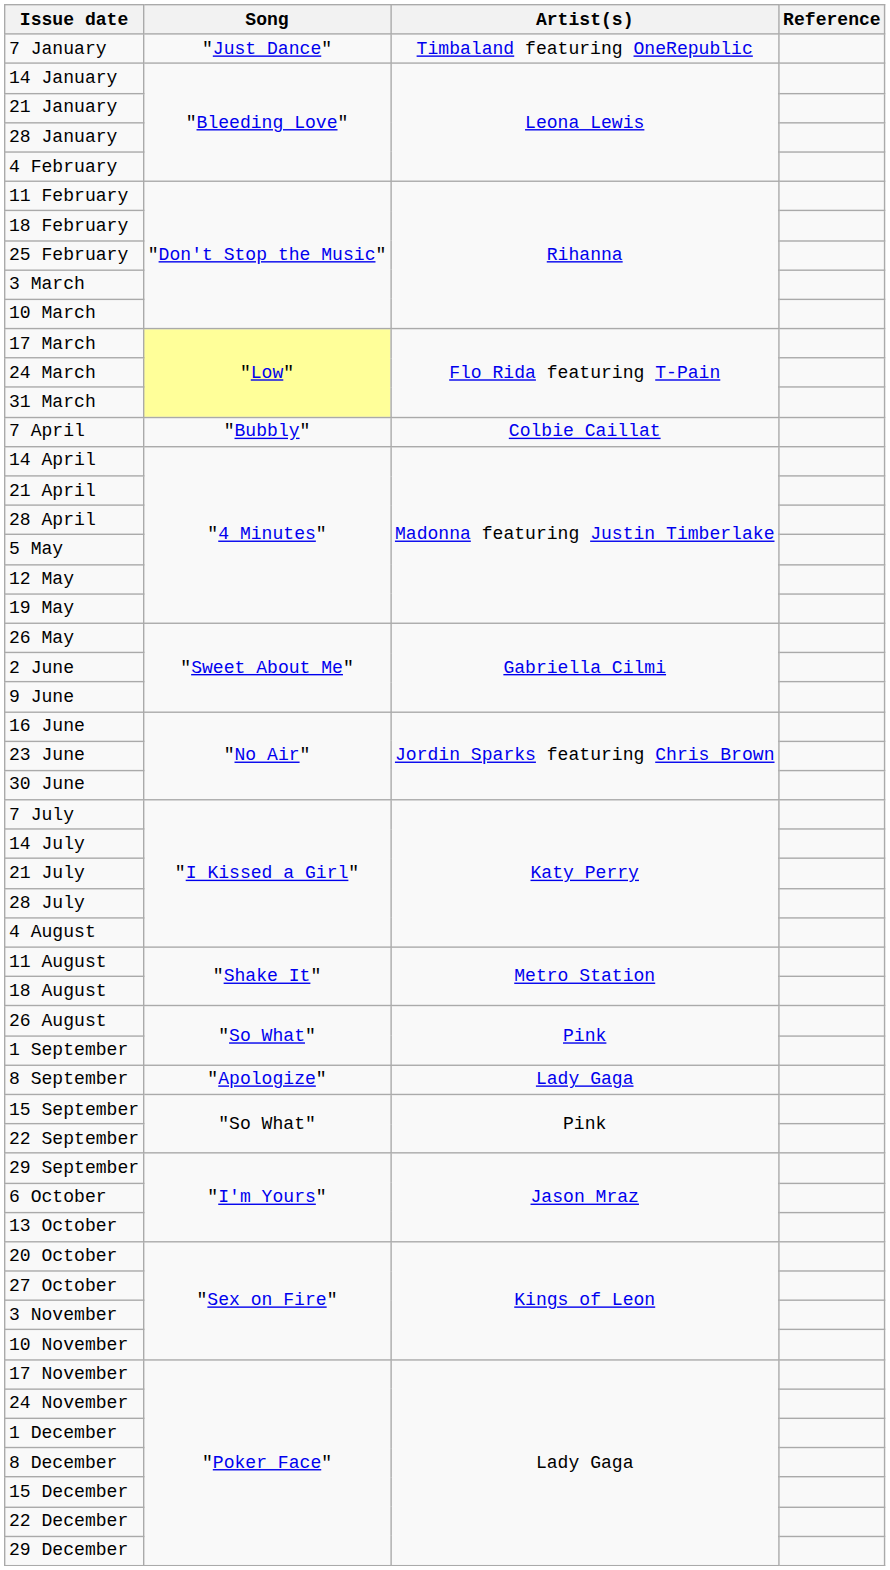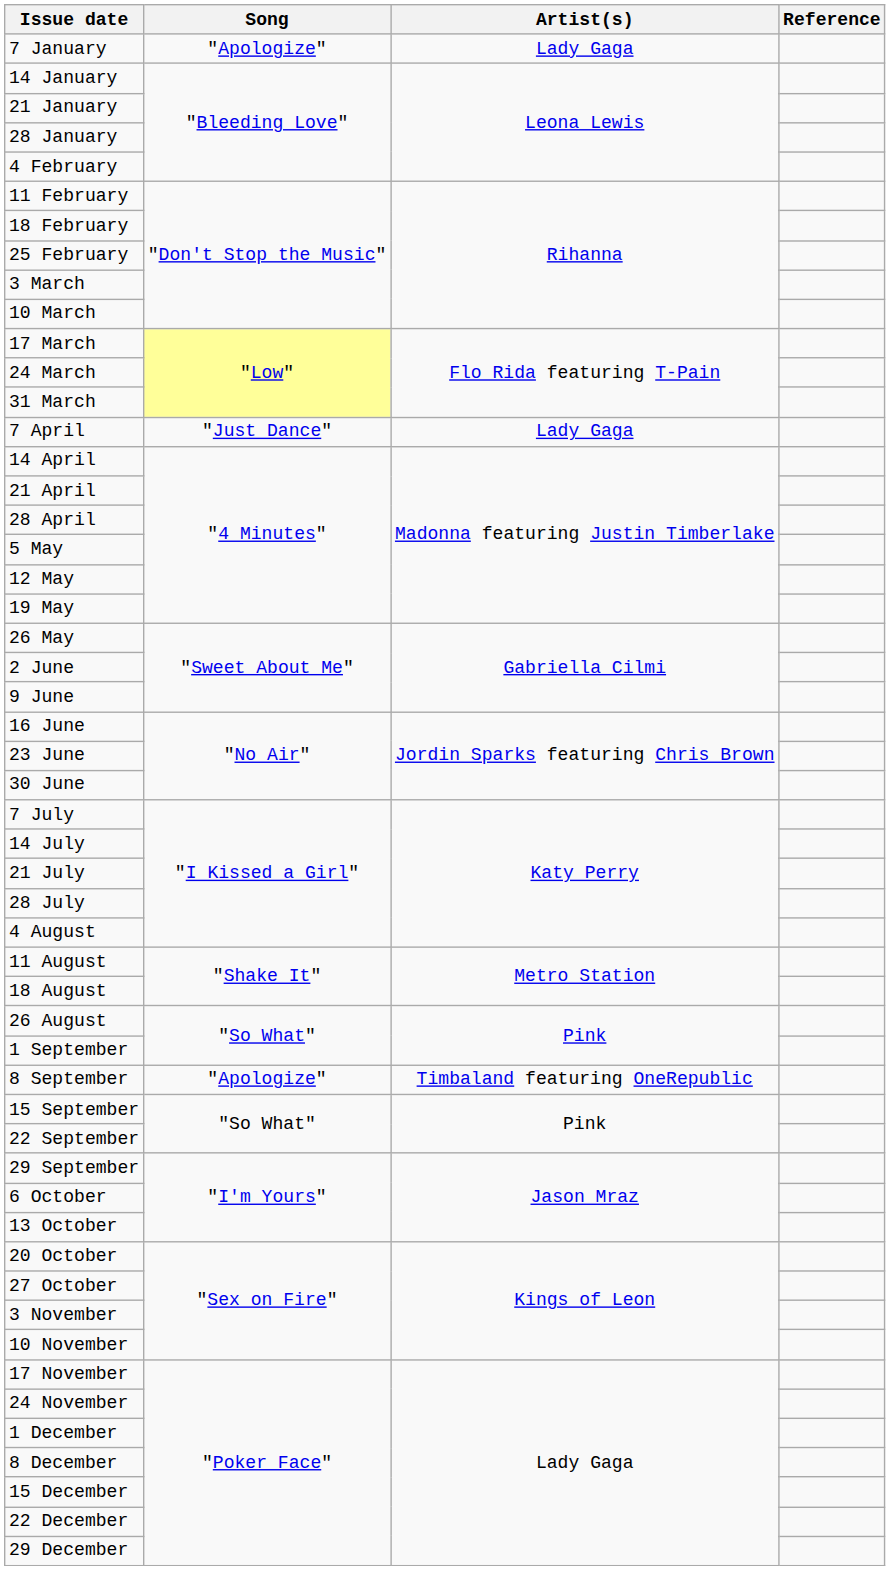7 January | Song: "Just Dance" -> "Apologize"
7 January | Artist(s): Timbaland featuring OneRepublic -> Lady Gaga
7 April | Song: "Bubbly" -> "Just Dance"
7 April | Artist(s): Colbie Caillat -> Lady Gaga
8 September | Artist(s): Lady Gaga -> Timbaland featuring OneRepublic
